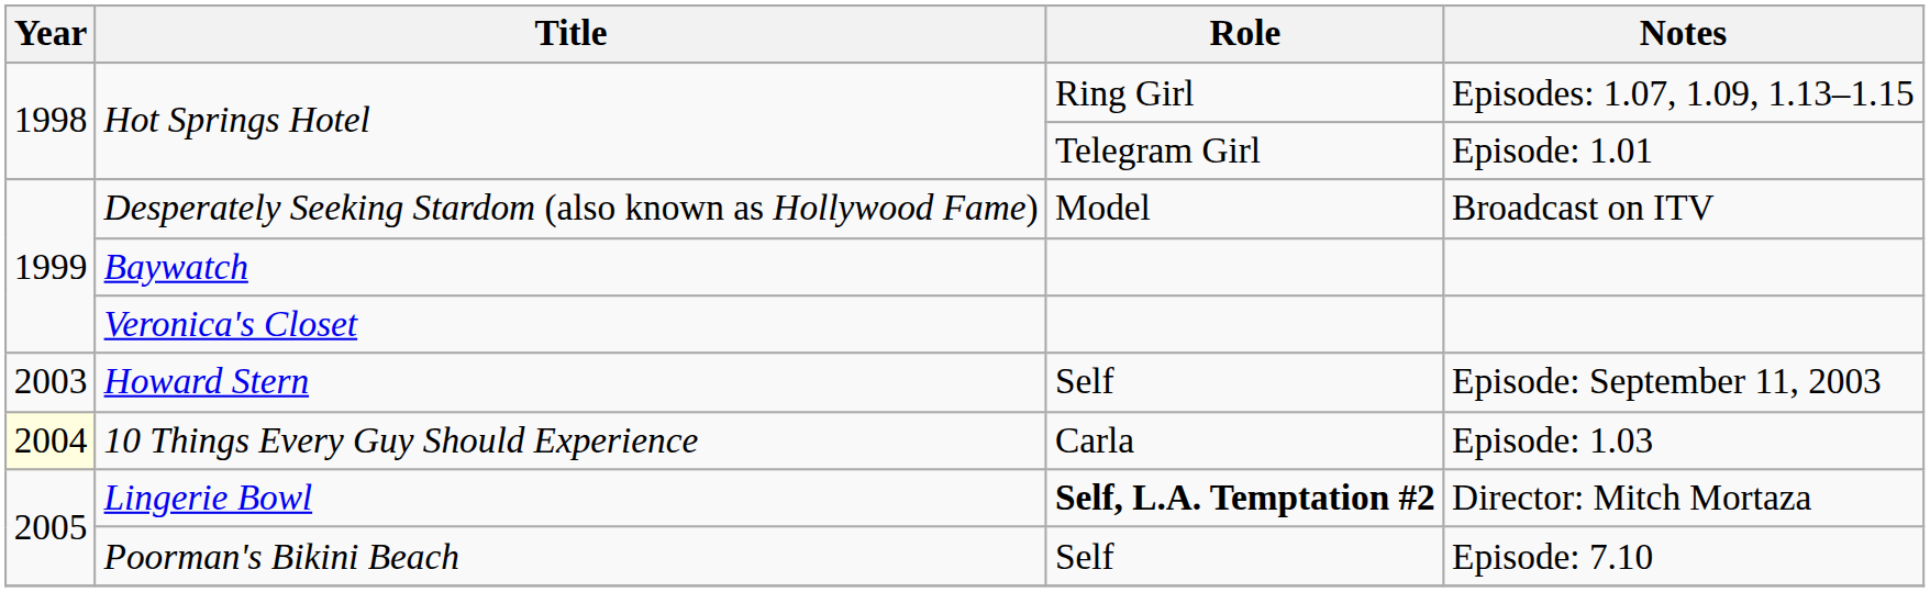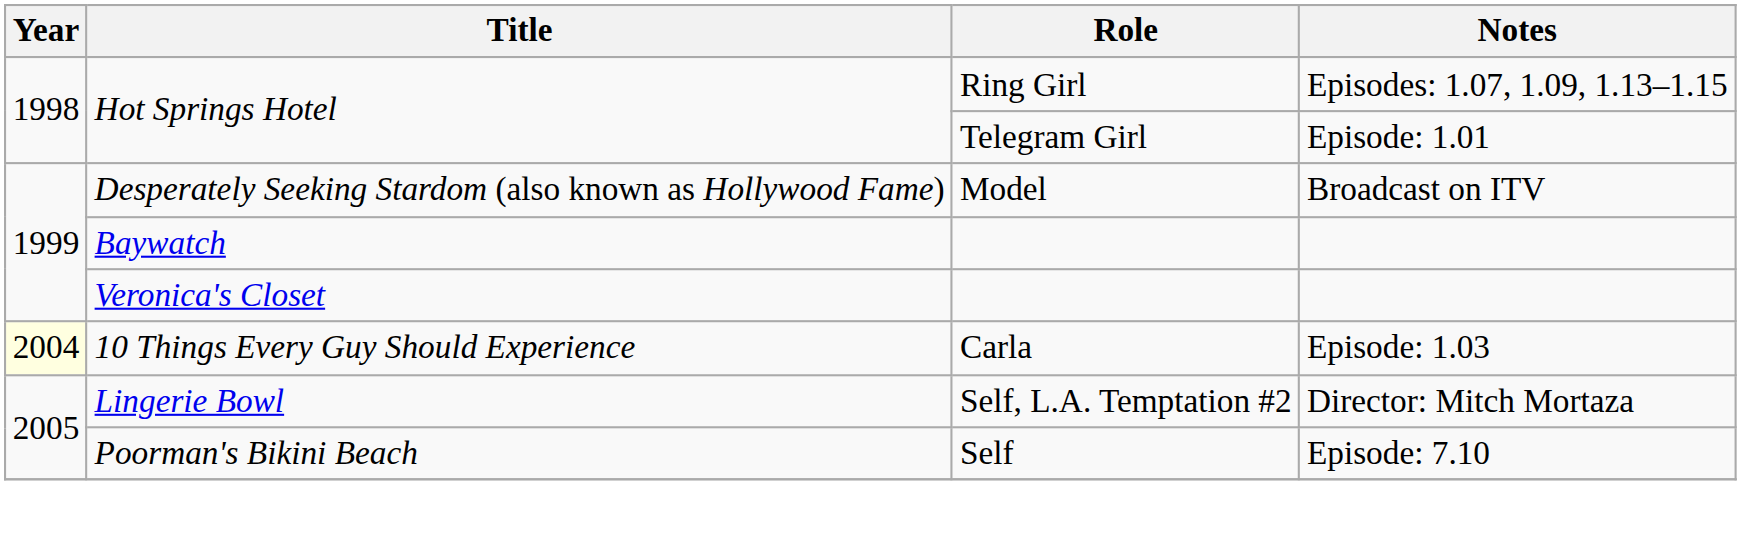- row: 2003 | Howard Stern | Self | Episode: September 11, 2003
Lingerie Bowl | Role: bold -> normal
